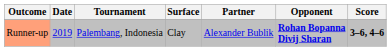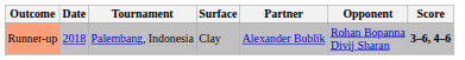Runner-up | Date: 2019 -> 2018
Runner-up | Opponent: bold -> normal
